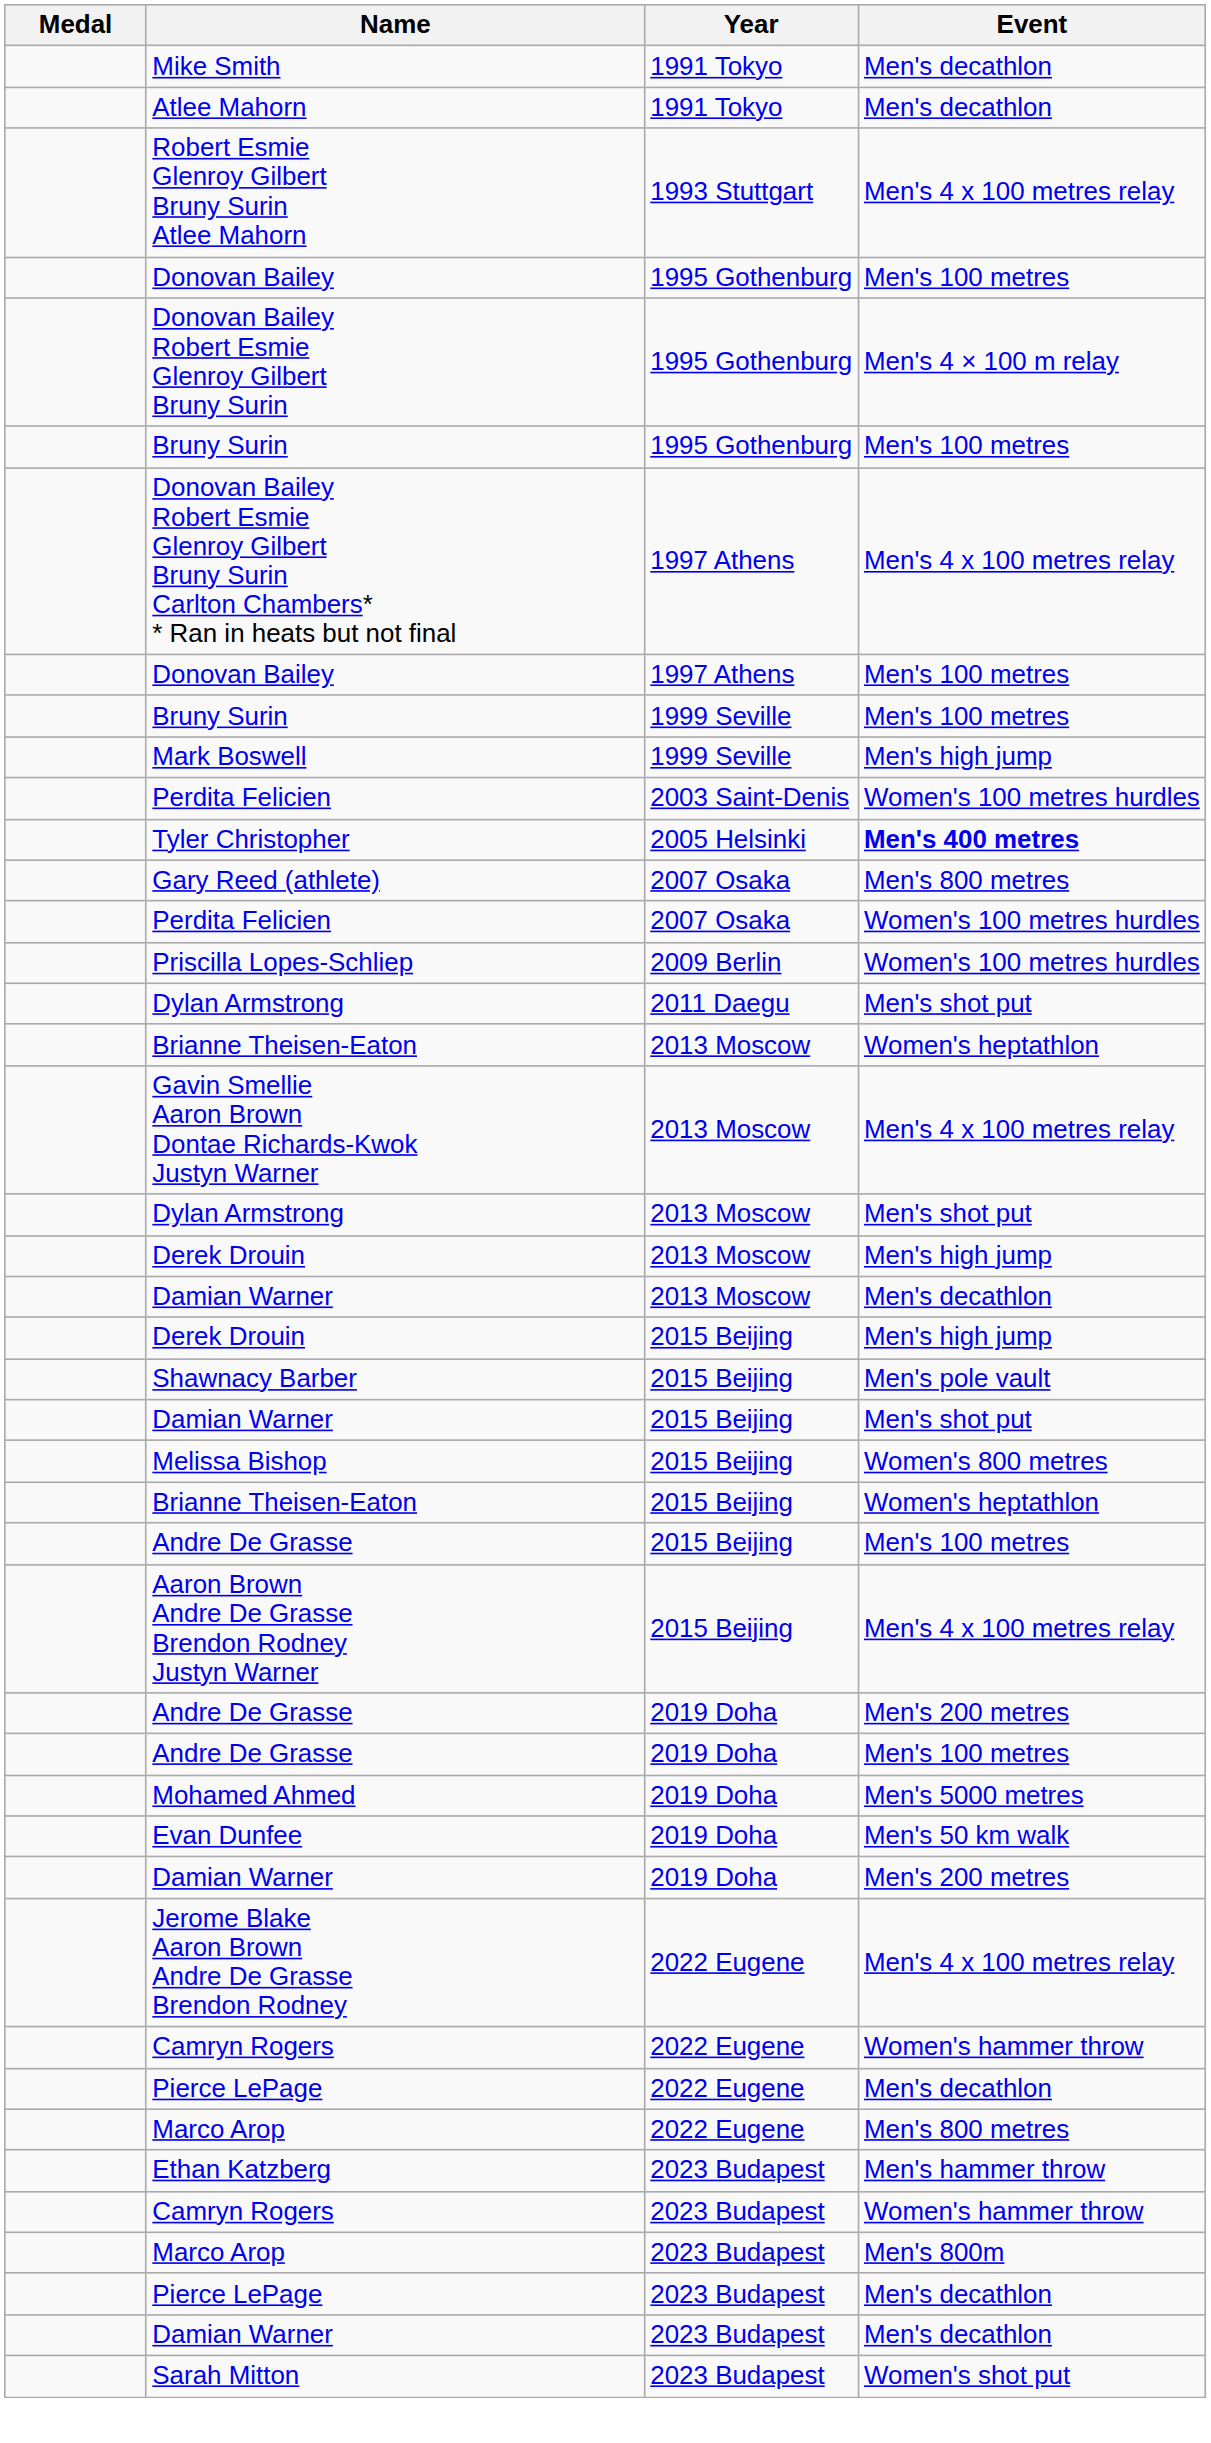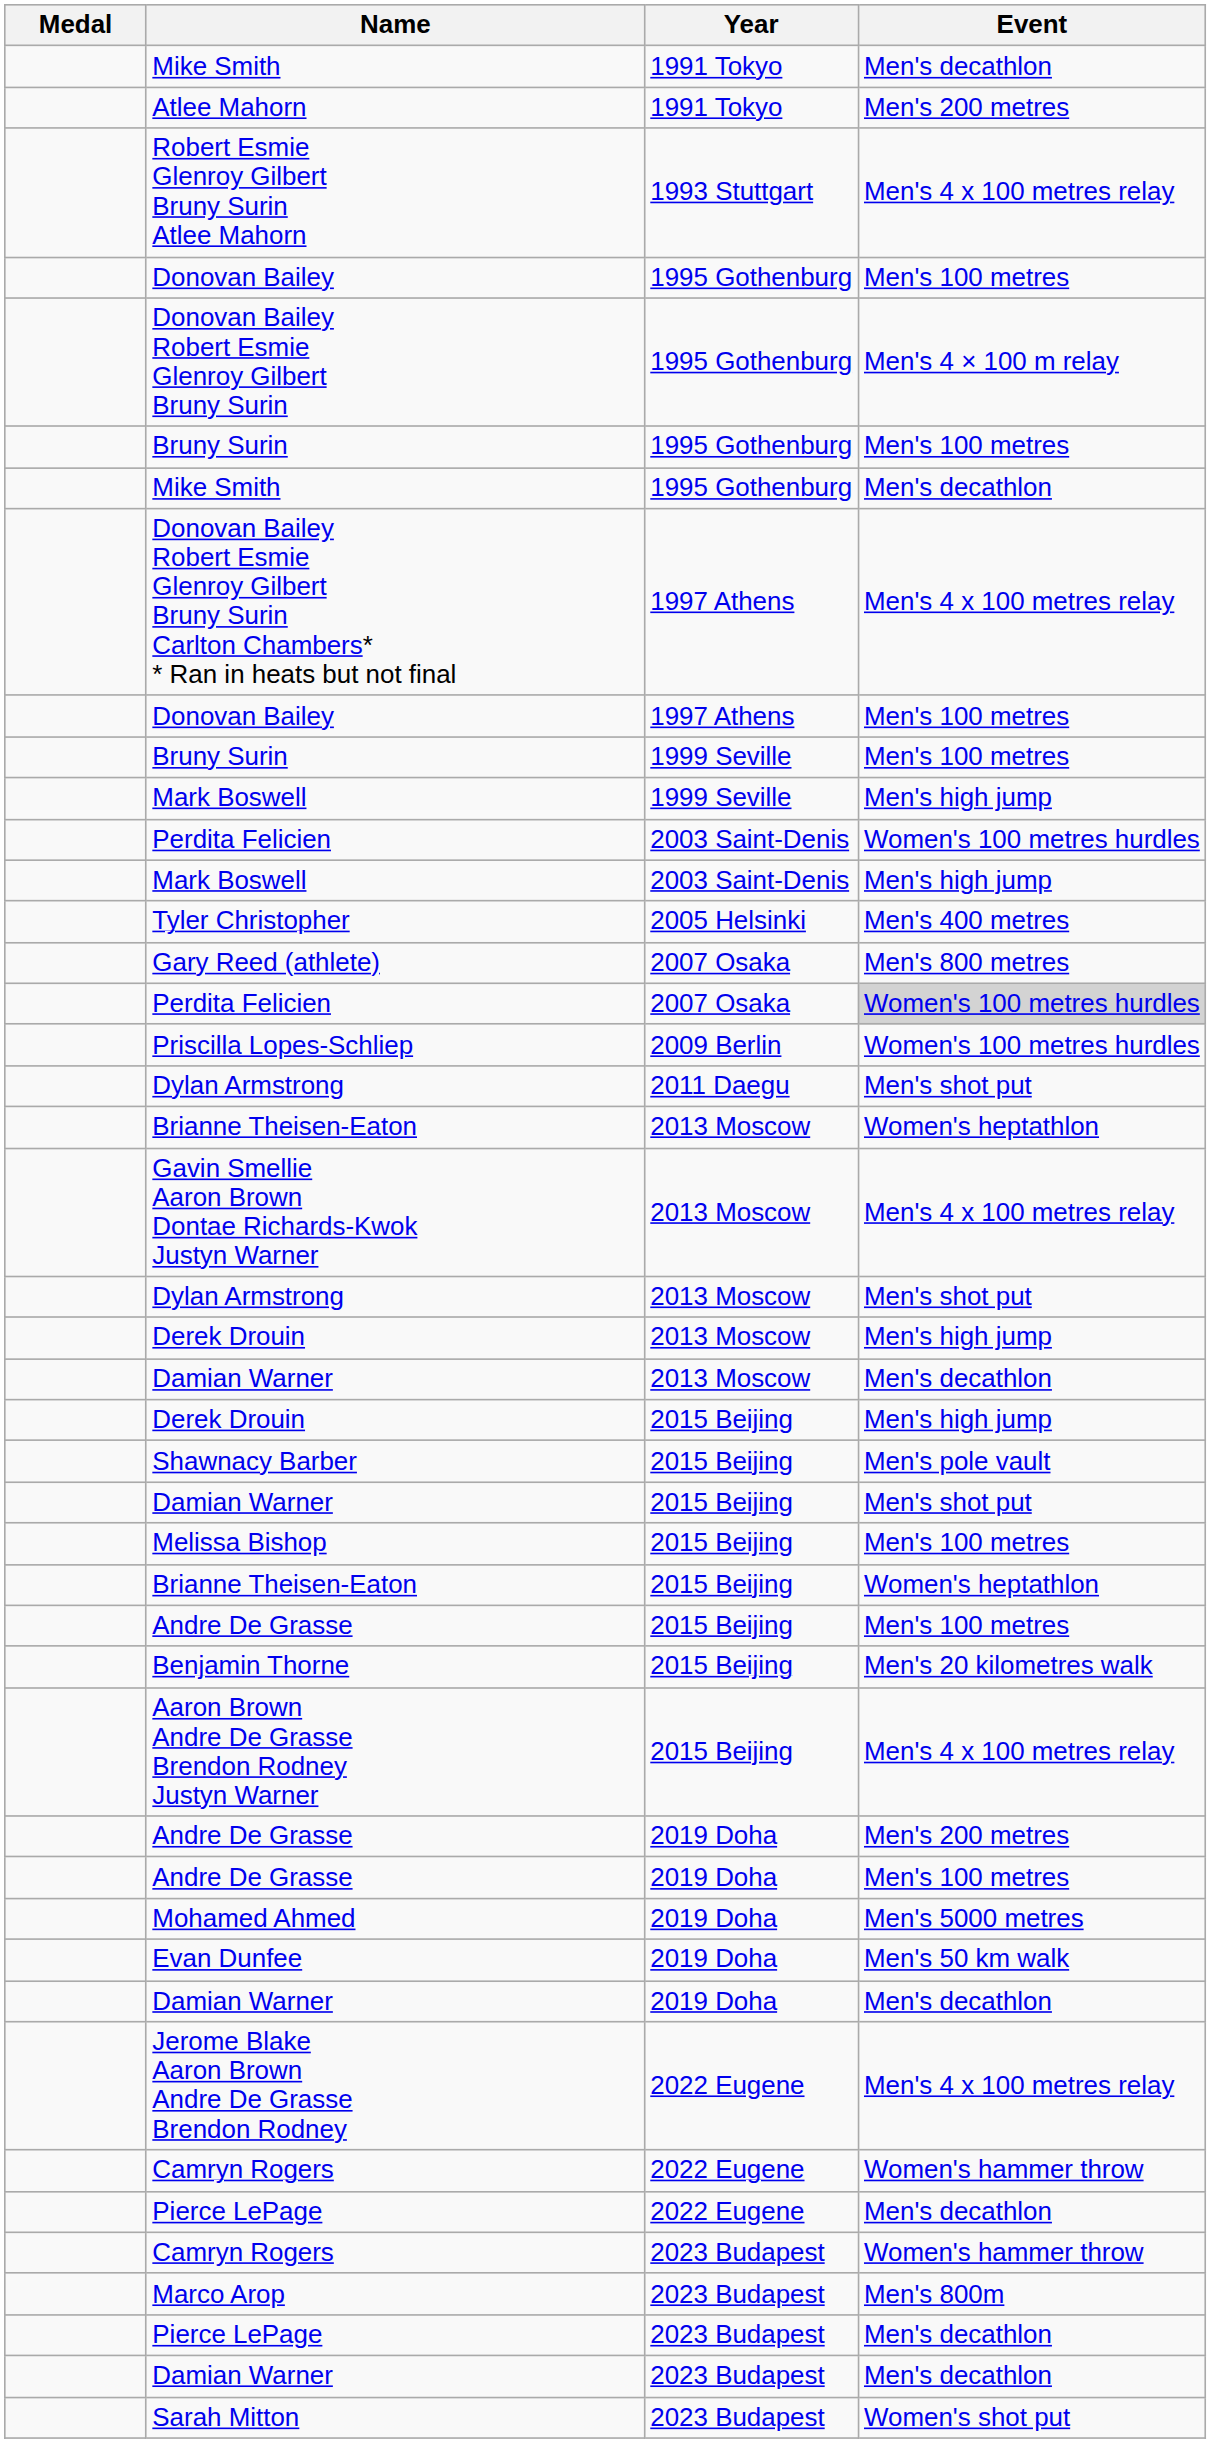Atlee Mahorn | Event: Men's decathlon -> Men's 200 metres
+ row: Mike Smith | 1995 Gothenburg | Men's decathlon
+ row: Mark Boswell | 2003 Saint-Denis | Men's high jump
Tyler Christopher | Event: bold -> normal
Perdita Felicien / 2007 Osaka | Event: no background -> lightgrey background
Melissa Bishop | Event: Women's 800 metres -> Men's 100 metres
+ row: Benjamin Thorne | 2015 Beijing | Men's 20 kilometres walk
Damian Warner / 2019 Doha | Event: Men's 200 metres -> Men's decathlon
- row: Marco Arop | 2022 Eugene | Men's 800 metres
- row: Ethan Katzberg | 2023 Budapest | Men's hammer throw
